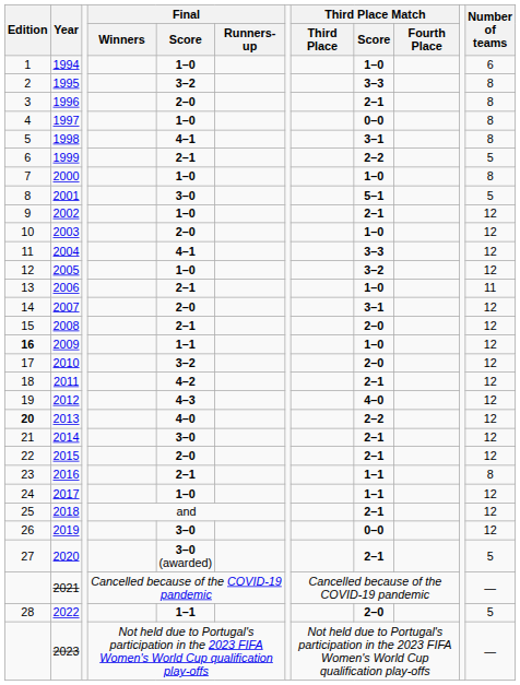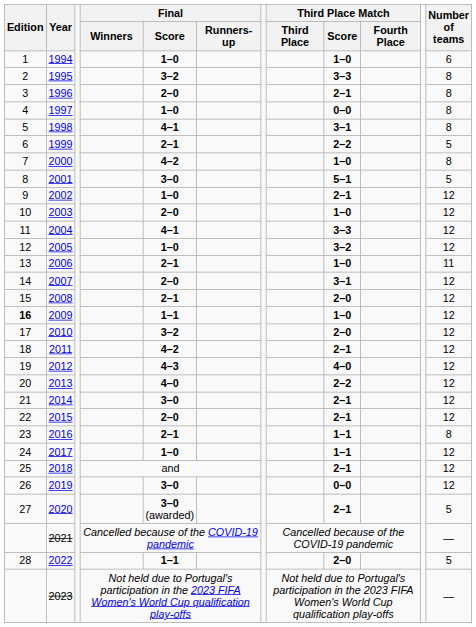2000 | Final / Score: 1–0 -> 4–2
2013 | Edition: bold -> normal
